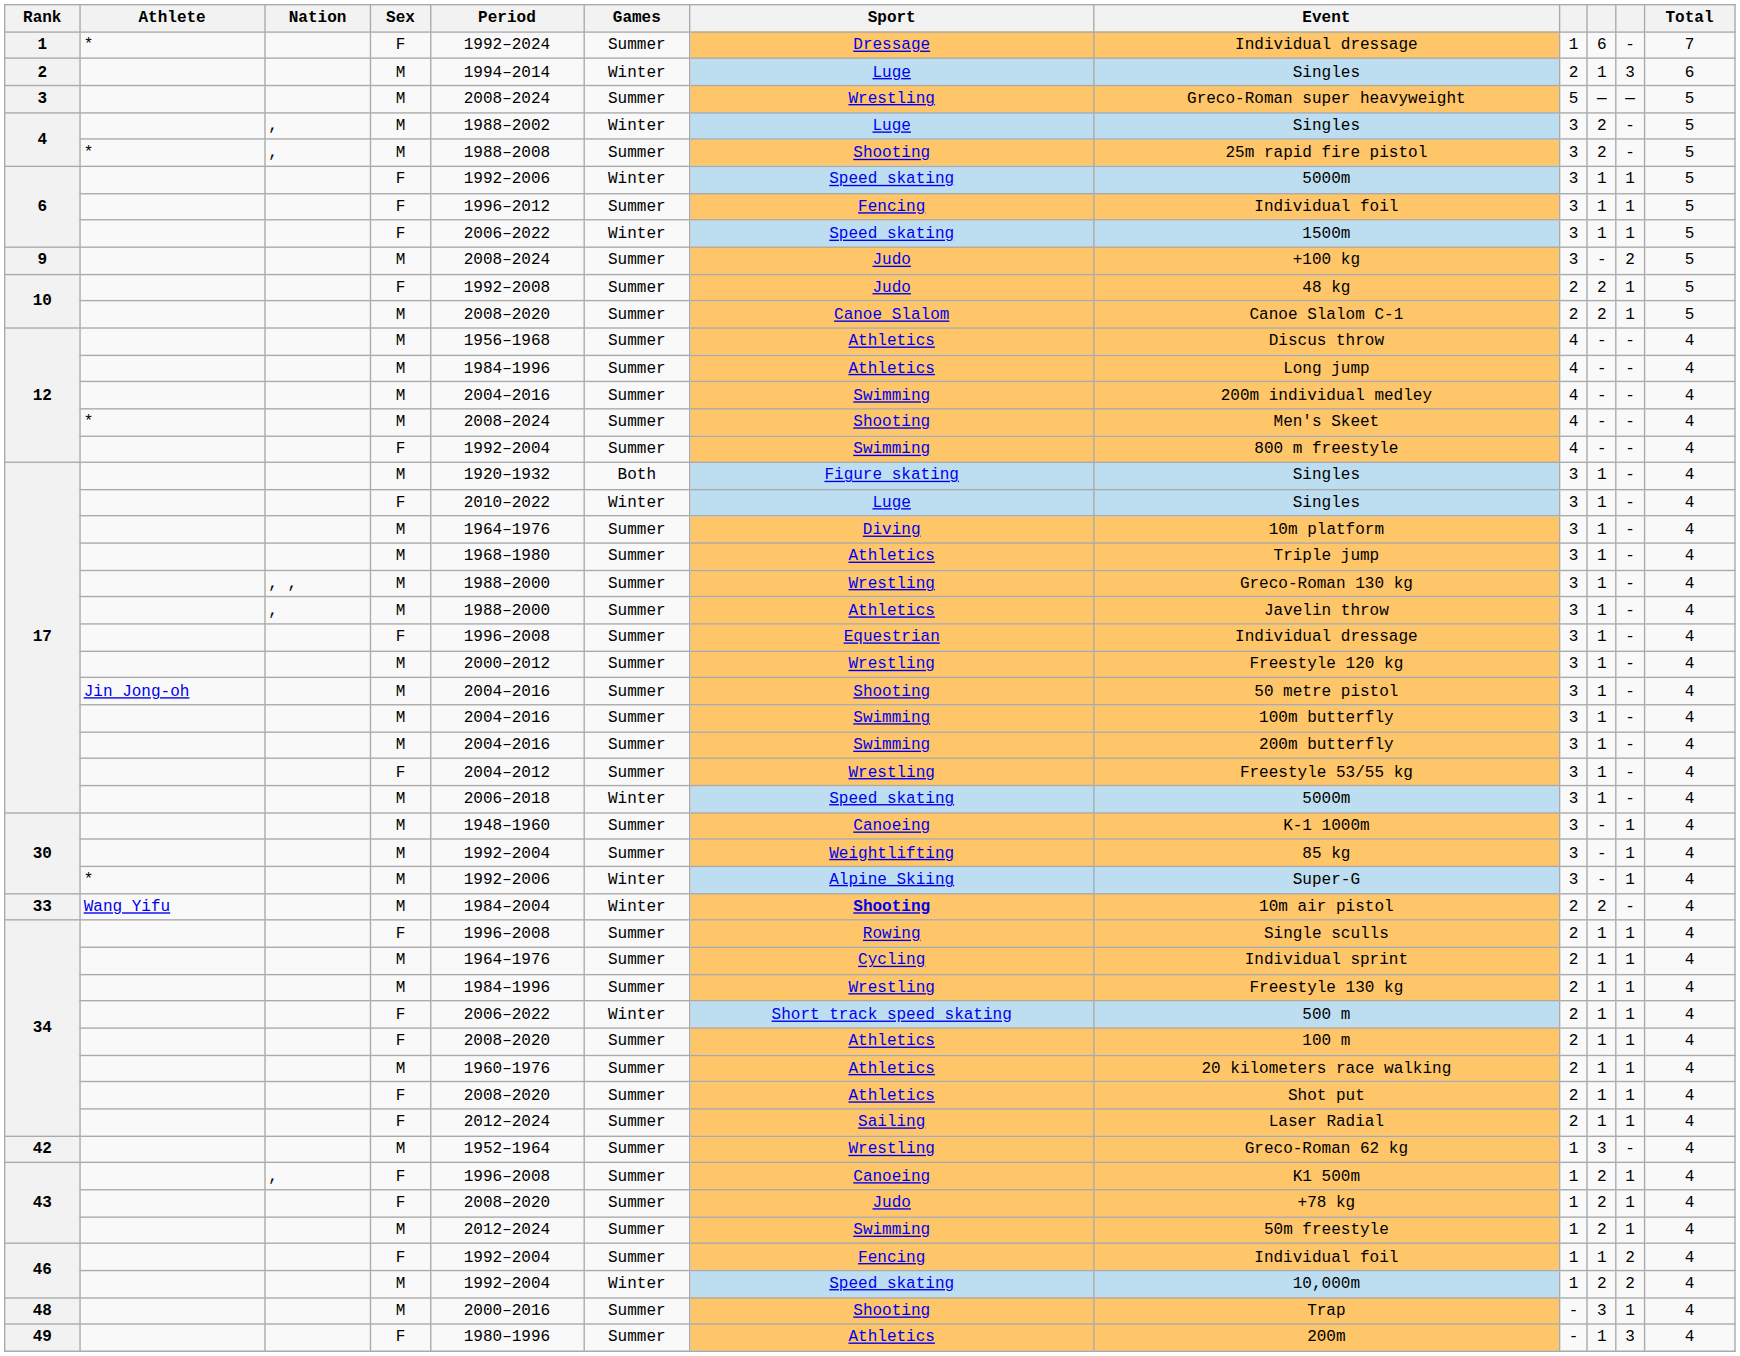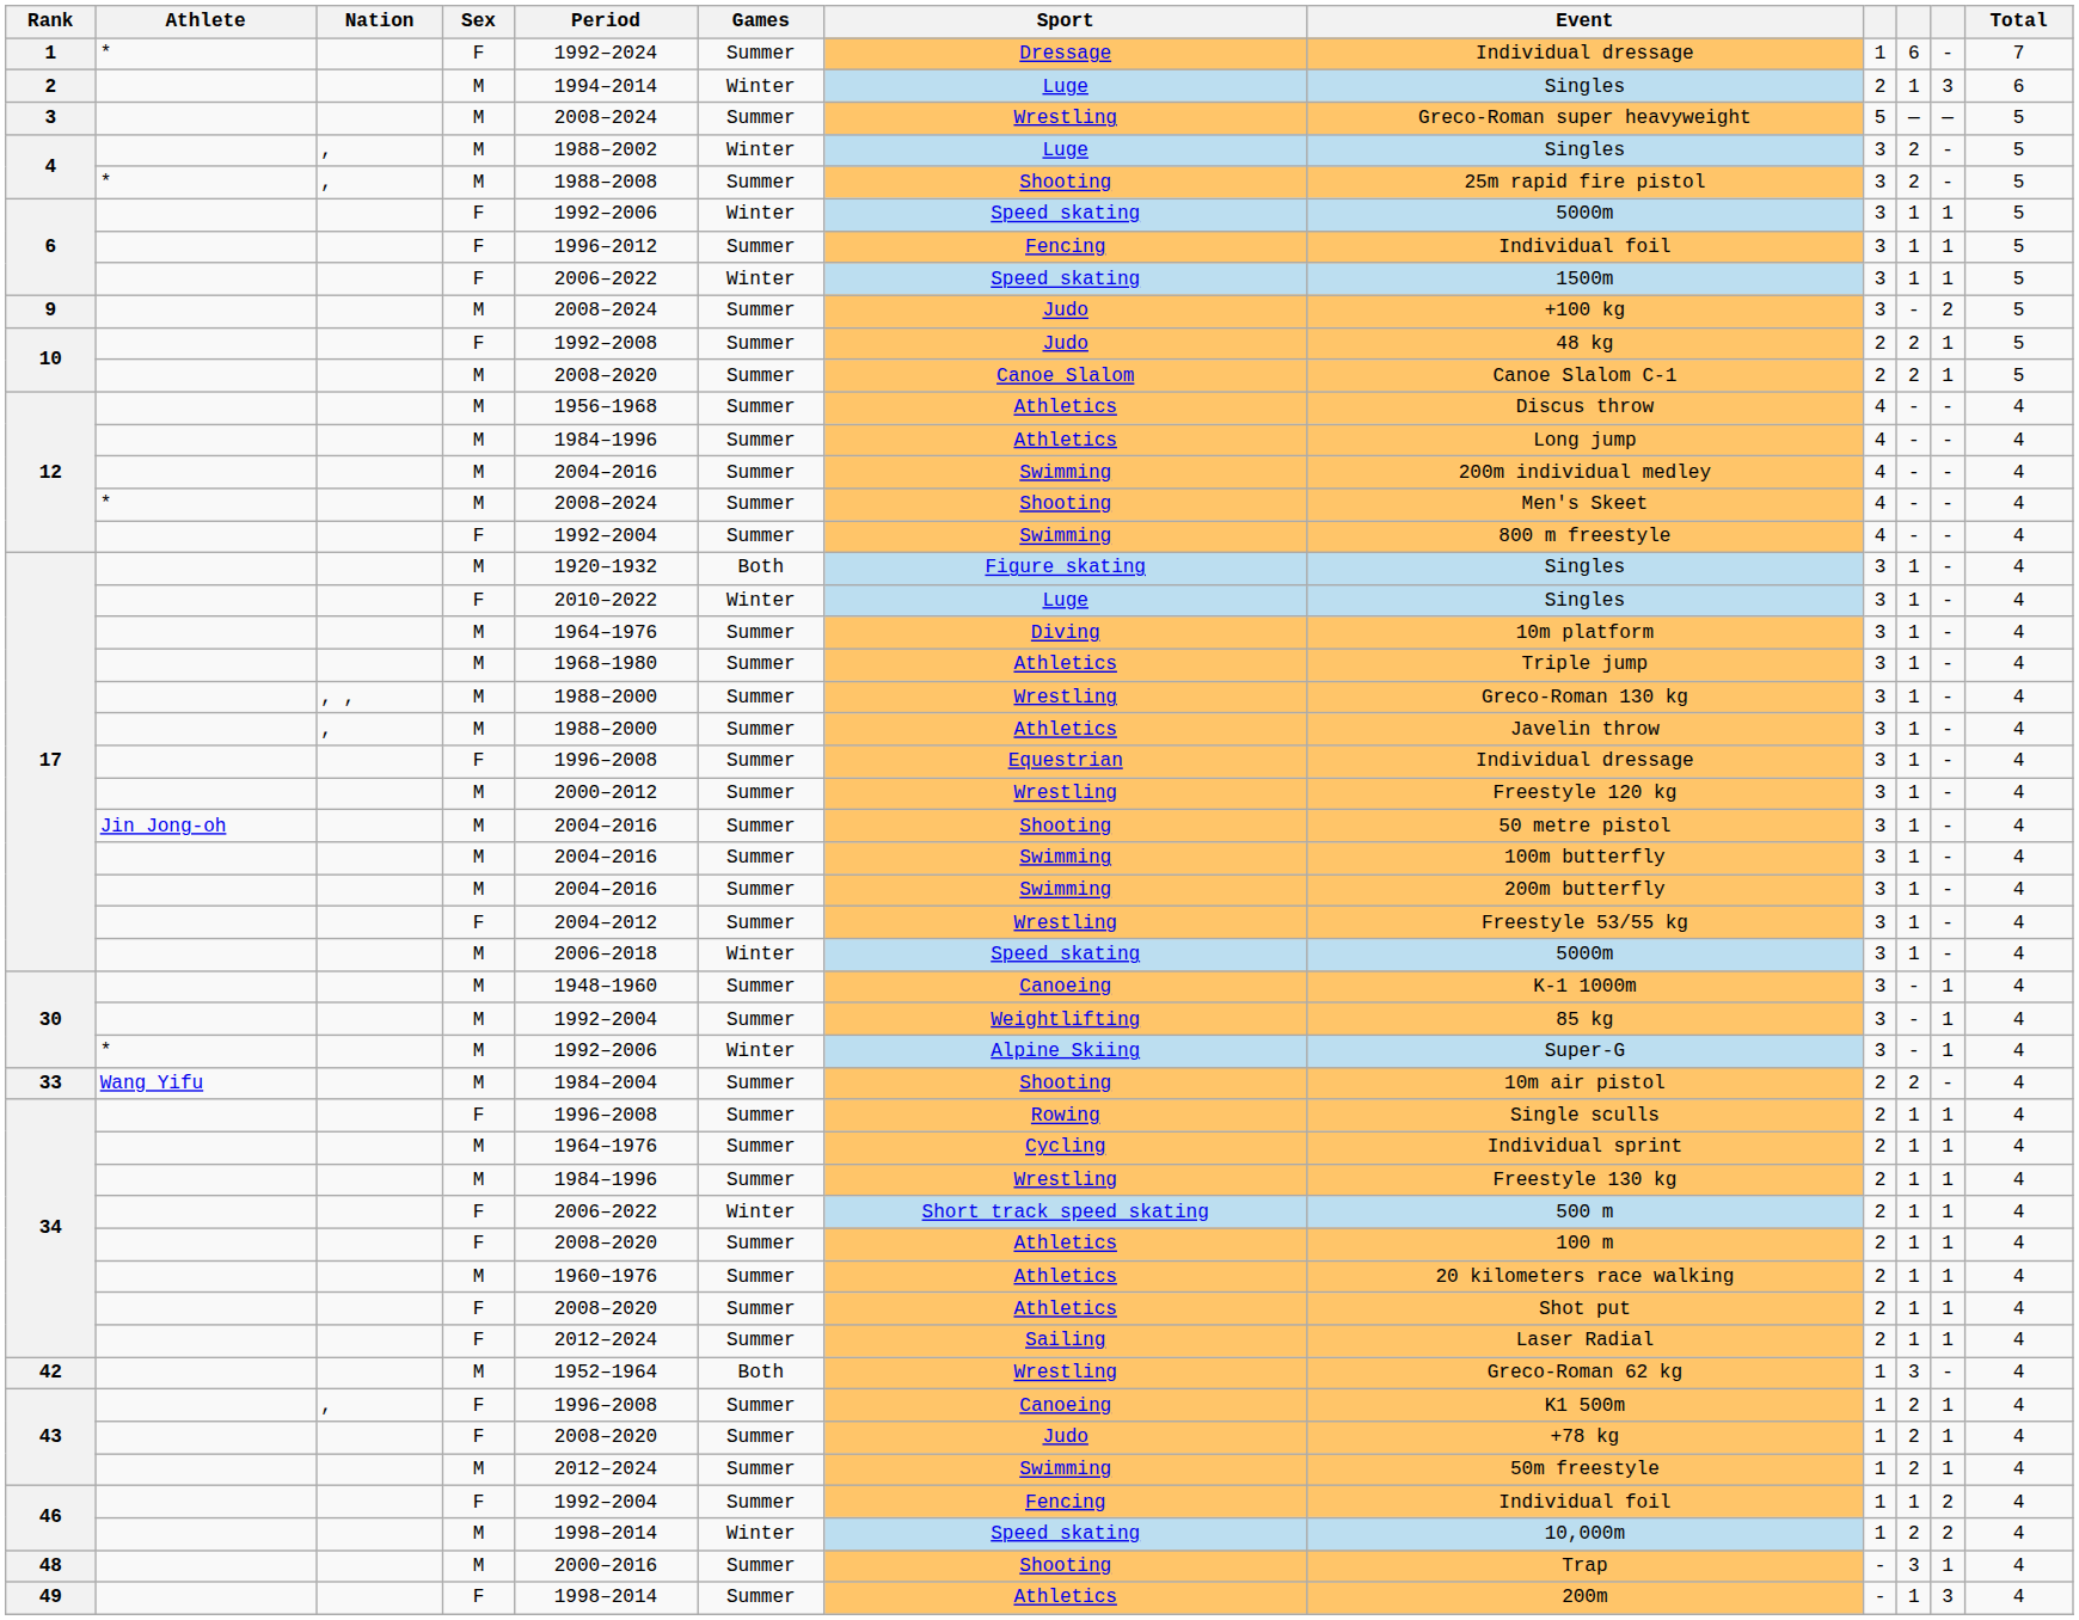33 | Games: Winter -> Summer
33 | Sport: bold -> normal
42 | Games: Summer -> Both
46 / M | Period: 1992–2004 -> 1998–2014
49 | Period: 1980–1996 -> 1998–2014
